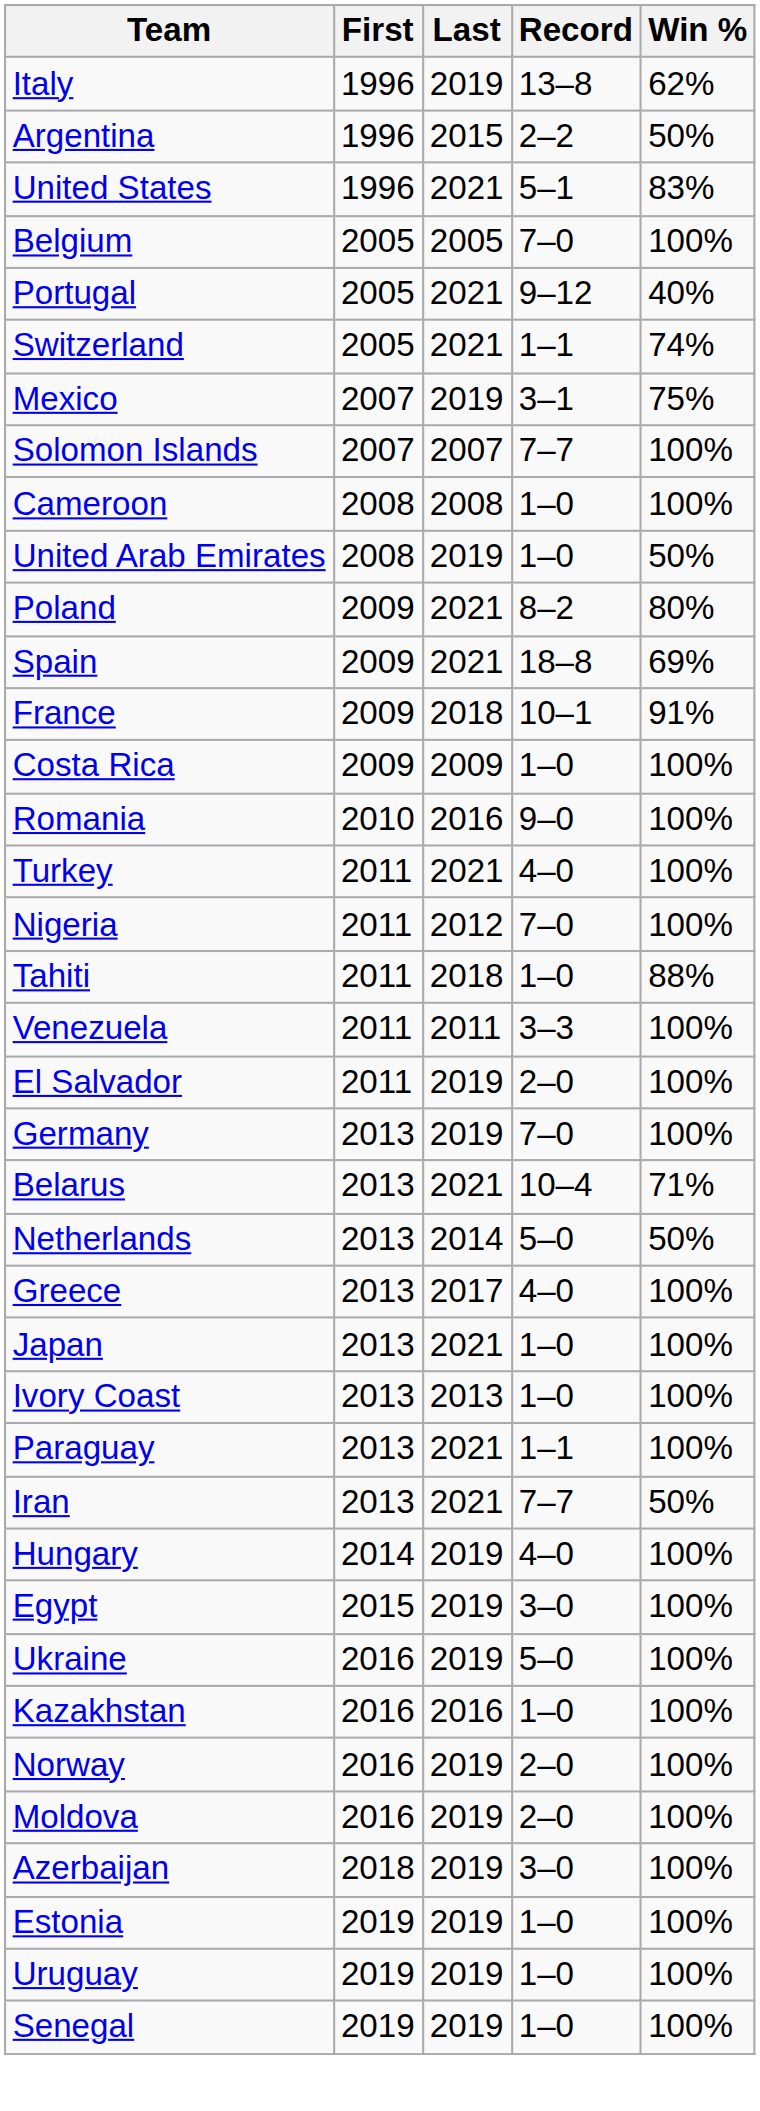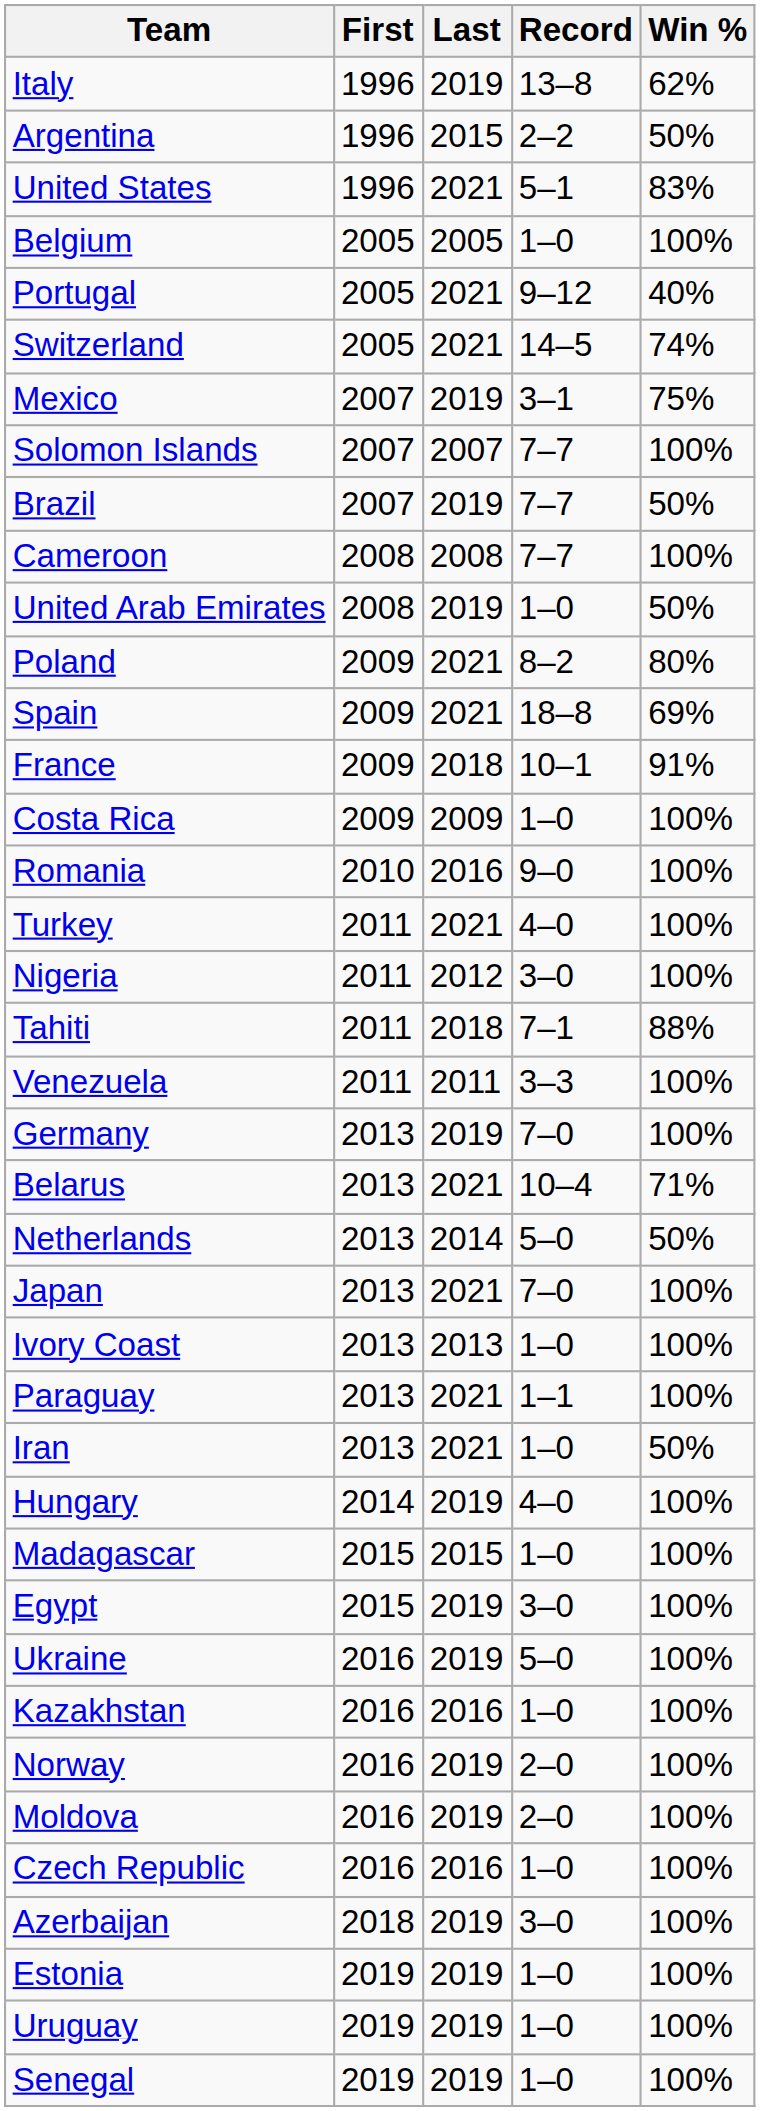Belgium | Record: 7–0 -> 1–0
Switzerland | Record: 1–1 -> 14–5
+ row: Brazil | 2007 | 2019 | 7–7 | 50%
Cameroon | Record: 1–0 -> 7–7
Nigeria | Record: 7–0 -> 3–0
Tahiti | Record: 1–0 -> 7–1
- row: El Salvador | 2011 | 2019 | 2–0 | 100%
- row: Greece | 2013 | 2017 | 4–0 | 100%
Japan | Record: 1–0 -> 7–0
Iran | Record: 7–7 -> 1–0
+ row: Madagascar | 2015 | 2015 | 1–0 | 100%
+ row: Czech Republic | 2016 | 2016 | 1–0 | 100%
